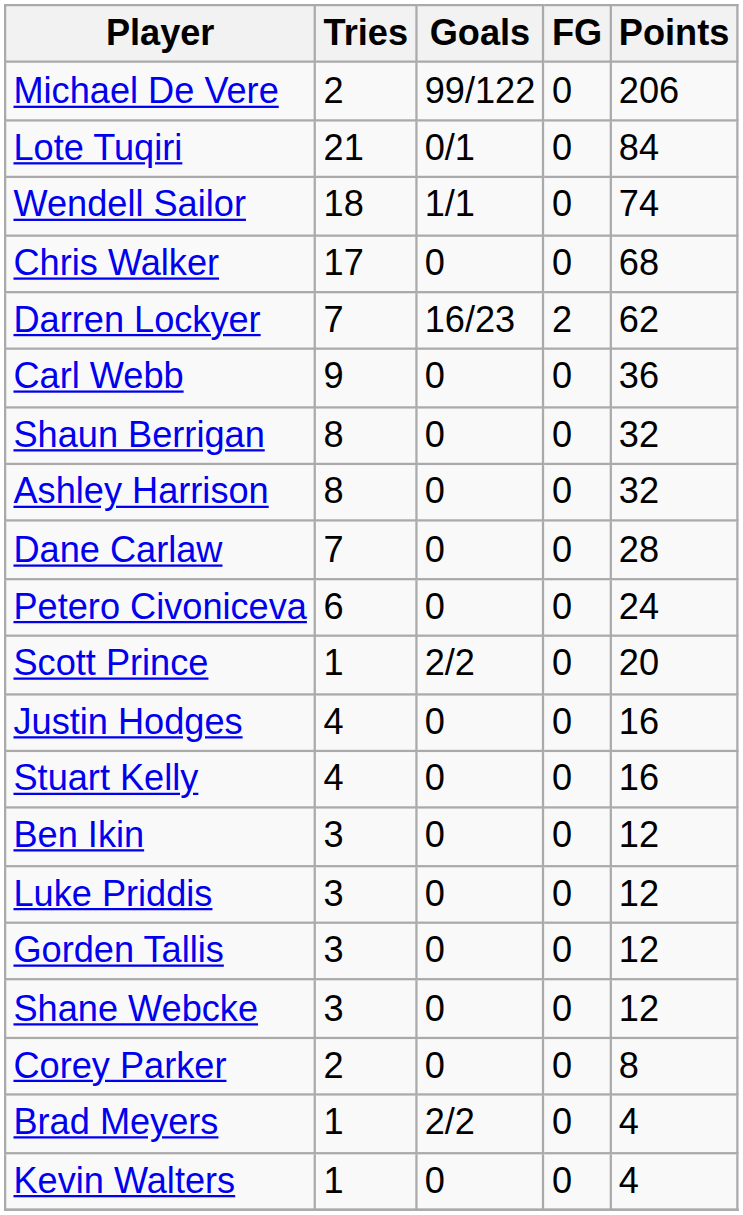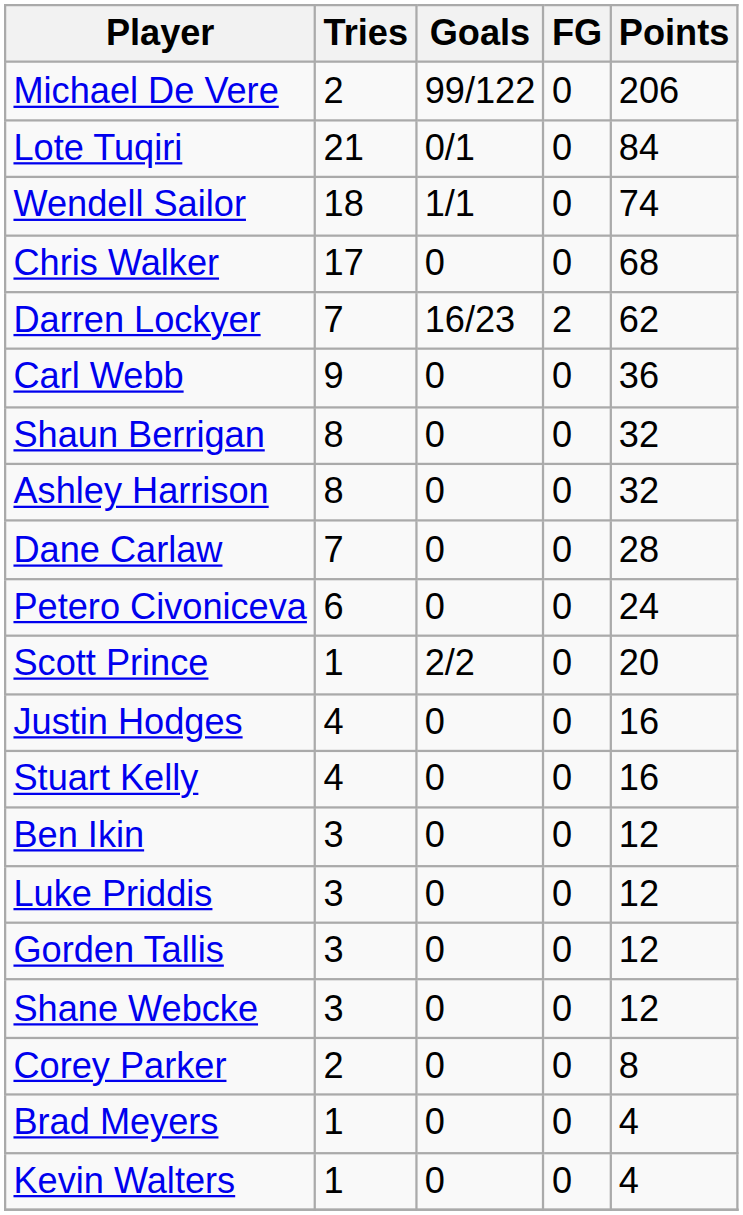Brad Meyers | Goals: 2/2 -> 0
